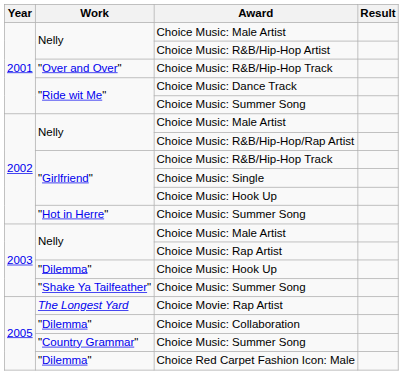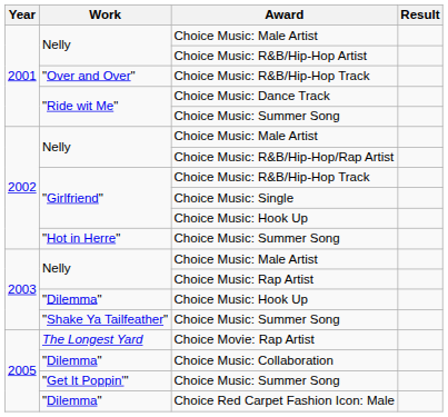2005 / Choice Music: Summer Song | Work: "Country Grammar" -> "Get It Poppin'"
